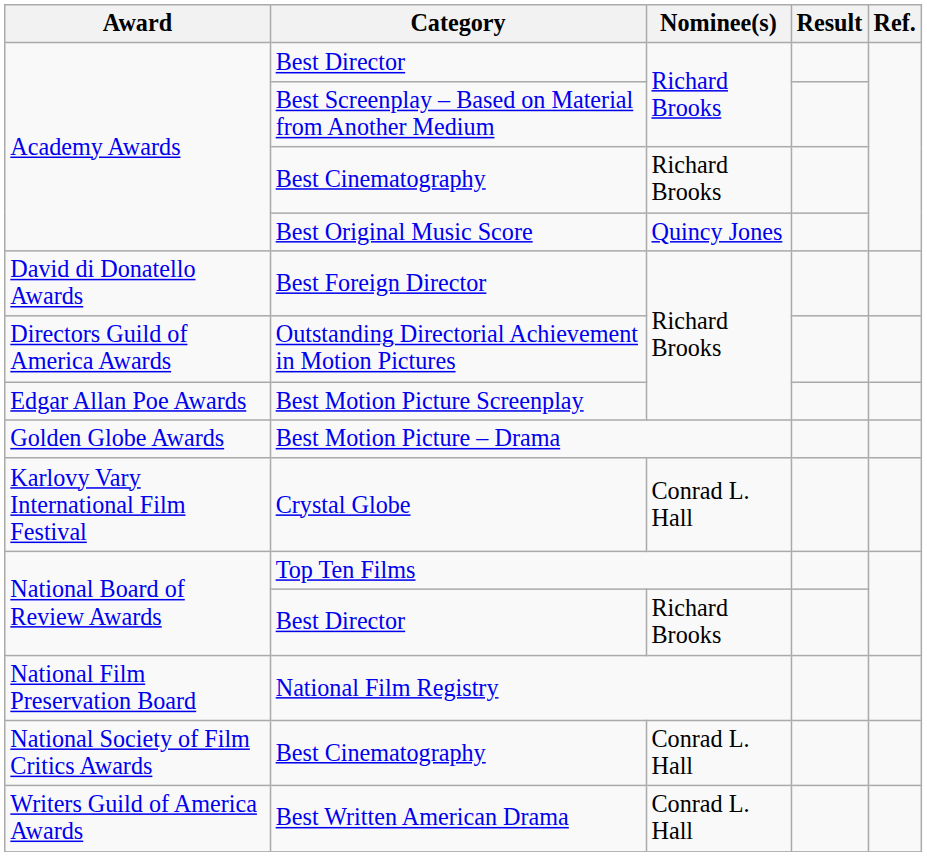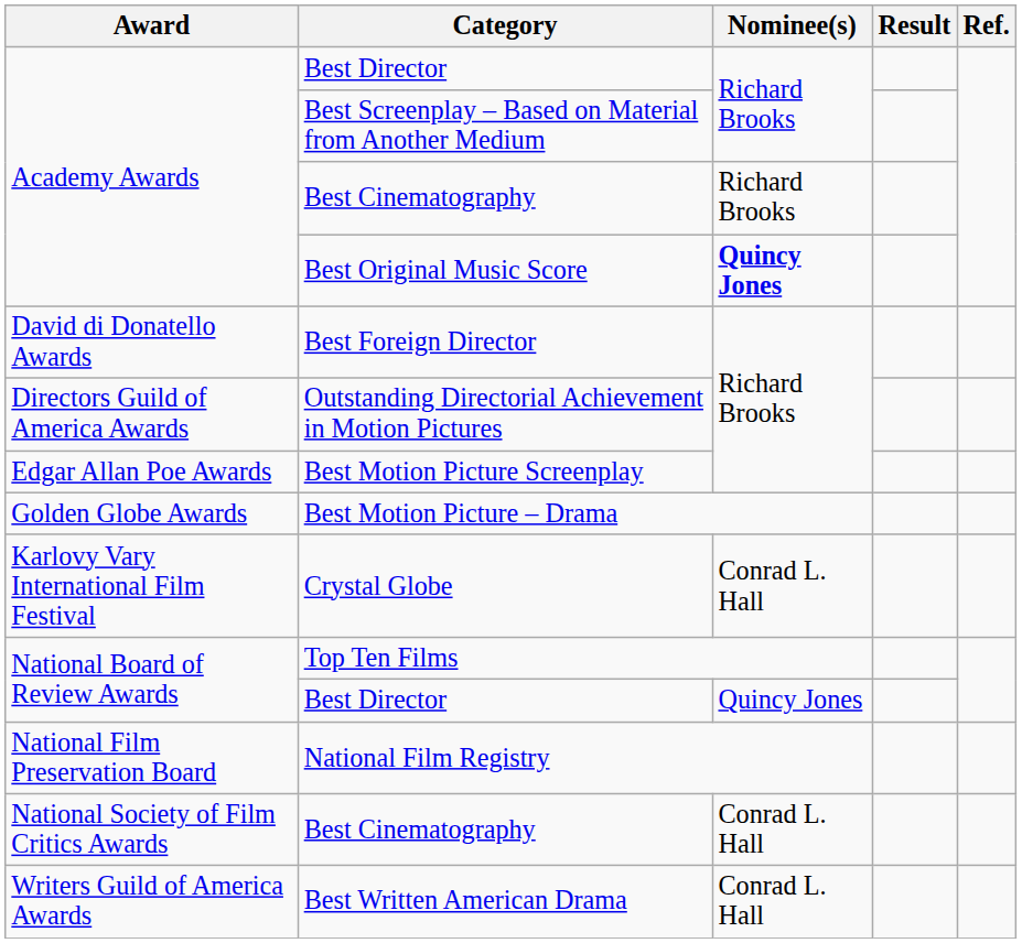Best Original Music Score | Nominee(s): normal -> bold
National Board of Review Awards / Best Director | Nominee(s): Richard Brooks -> Quincy Jones
